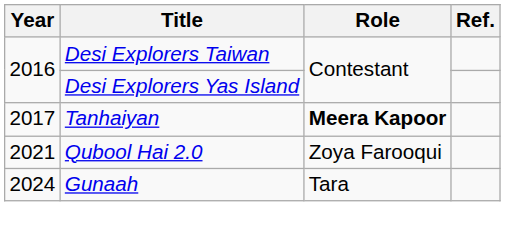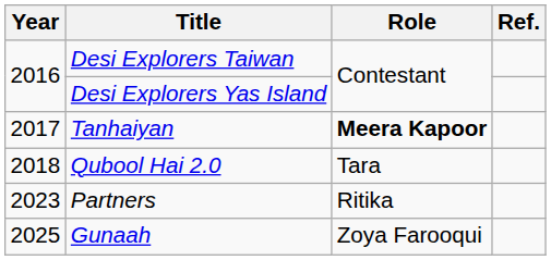Qubool Hai 2.0 | Year: 2021 -> 2018
Qubool Hai 2.0 | Role: Zoya Farooqui -> Tara
+ row: 2023 | Partners | Ritika
Gunaah | Year: 2024 -> 2025
Gunaah | Role: Tara -> Zoya Farooqui
